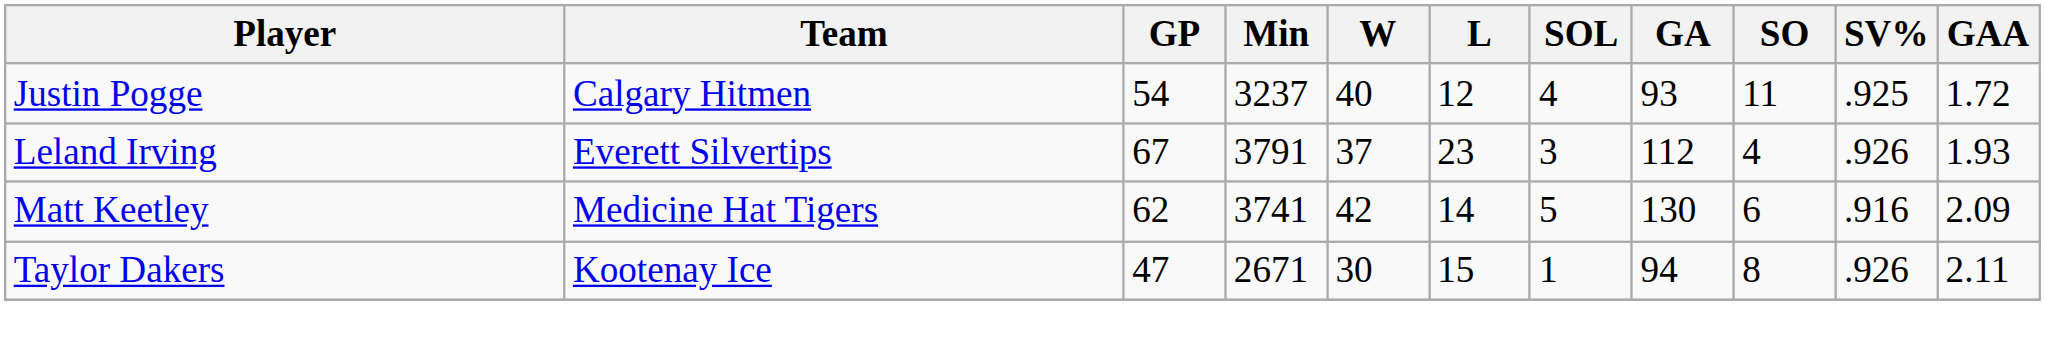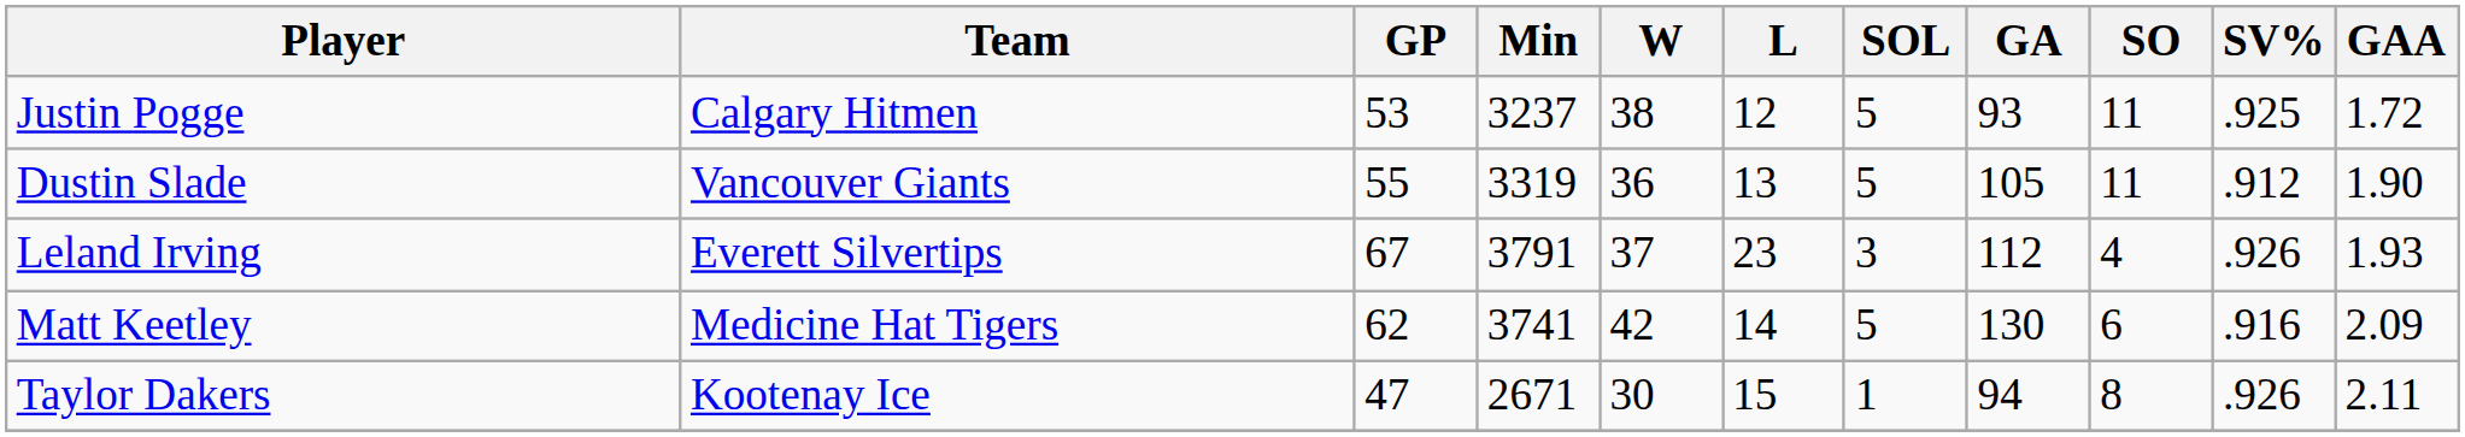Justin Pogge | GP: 54 -> 53
Justin Pogge | W: 40 -> 38
Justin Pogge | SOL: 4 -> 5
+ row: Dustin Slade | Vancouver Giants | 55 | 3319 | 36 | 13 | 5 | 105 | 11 | .912 | 1.90
